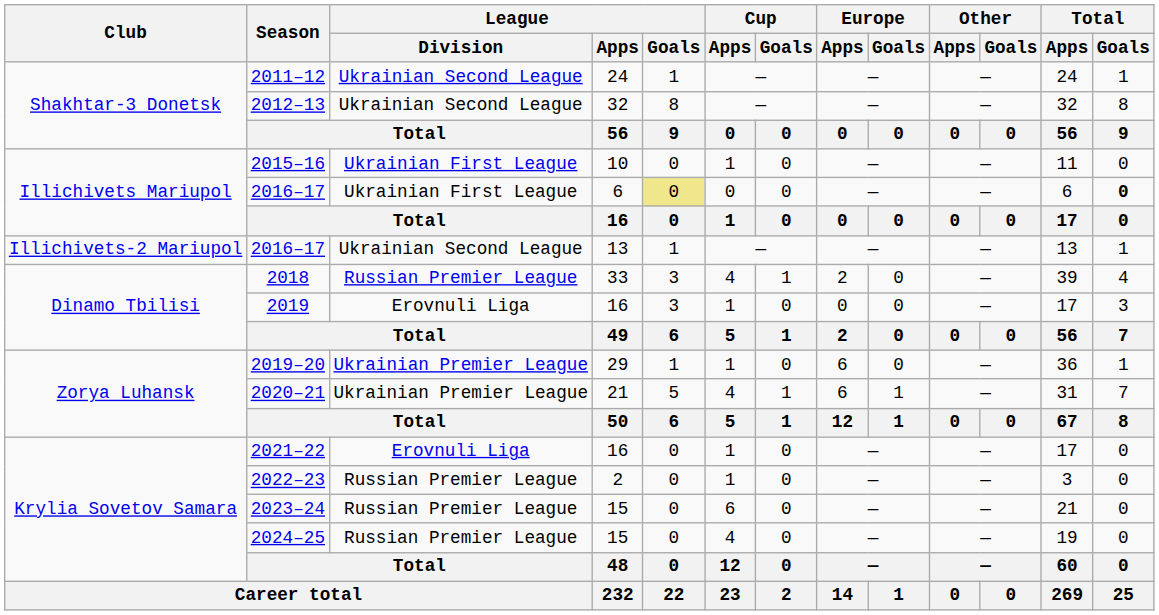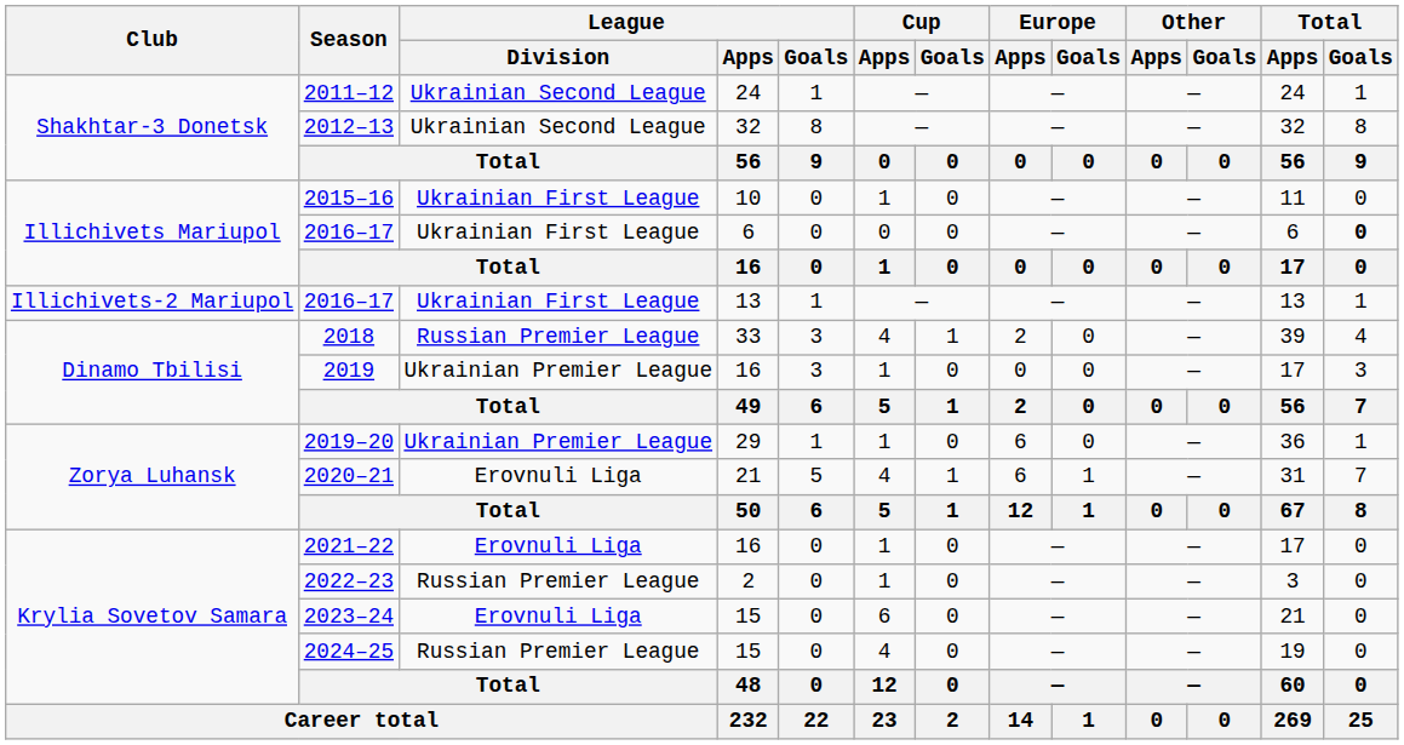2016–17 / 6 | League / Goals: khaki background -> no background
2016–17 / 13 | League / Division: Ukrainian Second League -> Ukrainian First League
2019 | League / Division: Erovnuli Liga -> Ukrainian Premier League
2020–21 | League / Division: Ukrainian Premier League -> Erovnuli Liga
2023–24 | League / Division: Russian Premier League -> Erovnuli Liga
